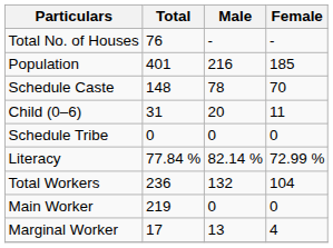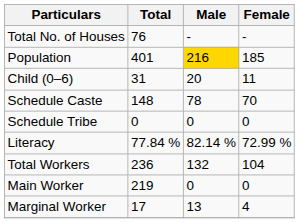Population | Male: no background -> gold background
rows swapped: Child (0–6) <-> Schedule Caste
